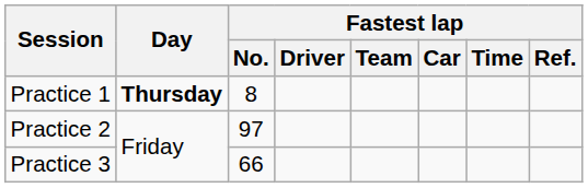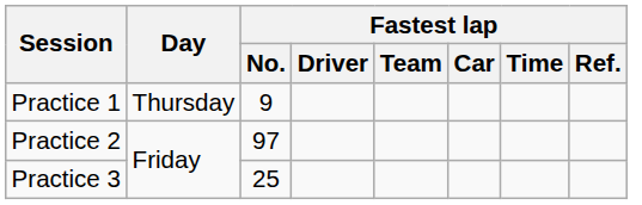Practice 1 | Day: bold -> normal
Practice 1 | Fastest lap / No.: 8 -> 9
Practice 3 | Fastest lap / No.: 66 -> 25
